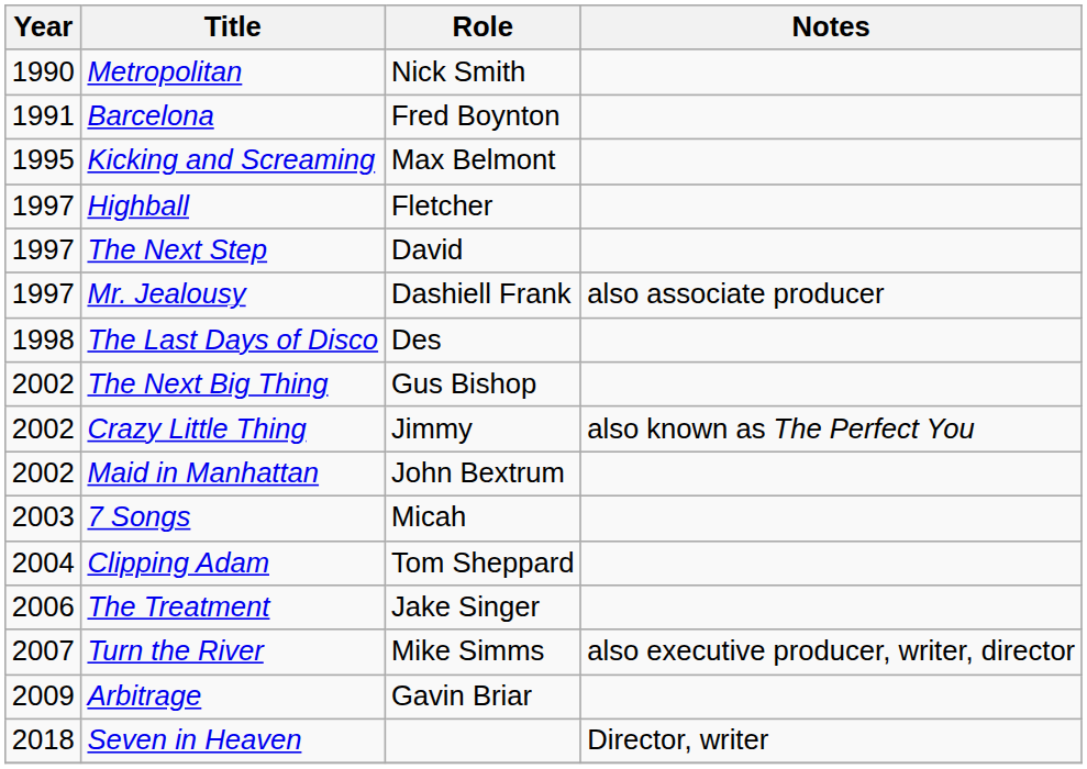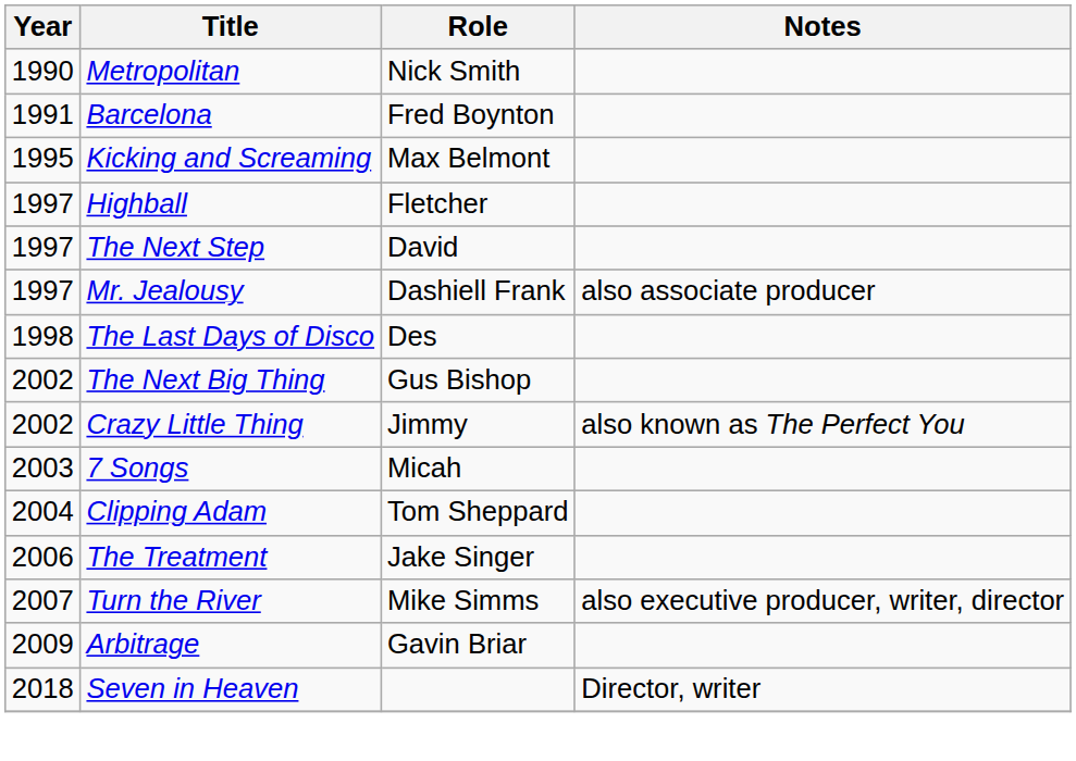- row: 2002 | Maid in Manhattan | John Bextrum
